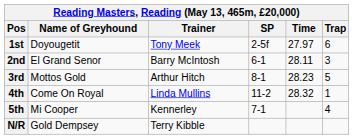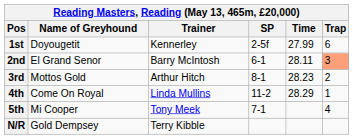1st | Trainer: Tony Meek -> Kennerley
1st | Time: 27.97 -> 27.99
2nd | Trap: no background -> lightsalmon background
3rd | Trap: 5 -> 2
4th | Time: 28.32 -> 28.29
5th | Trainer: Kennerley -> Tony Meek
